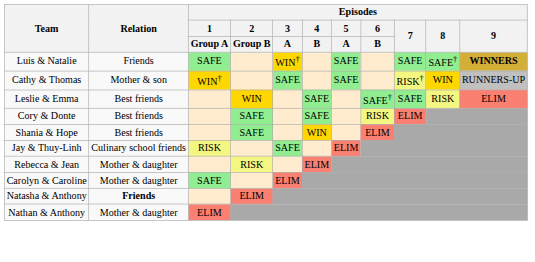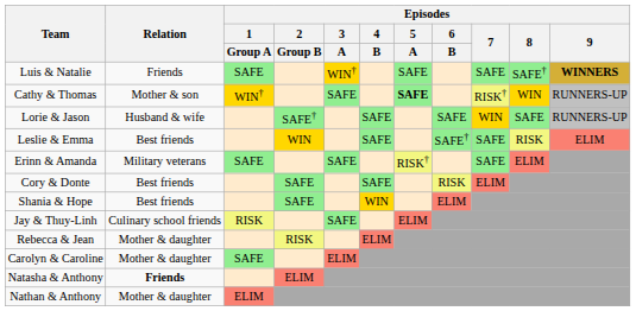Cathy & Thomas | Episodes / 5 / A: normal -> bold
+ row: Lorie & Jason | Husband & wife | SAFE† | SAFE | SAFE | WIN | SAFE | RUNNERS-UP
+ row: Erinn & Amanda | Military veterans | SAFE | SAFE | RISK† | SAFE | ELIM
